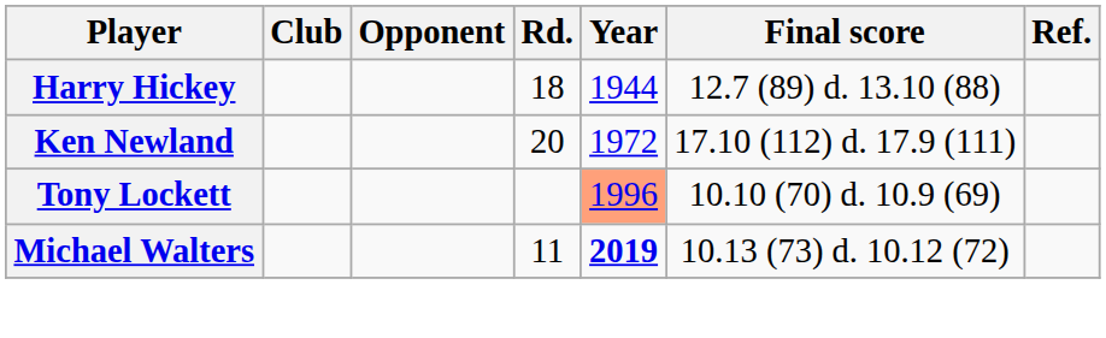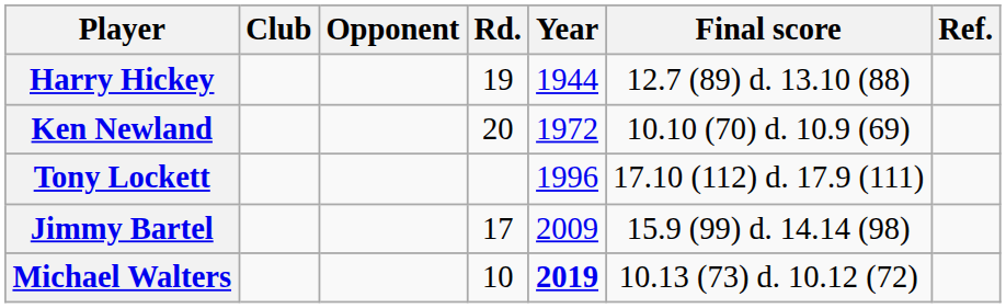Harry Hickey | Rd.: 18 -> 19
Ken Newland | Final score: 17.10 (112) d. 17.9 (111) -> 10.10 (70) d. 10.9 (69)
Tony Lockett | Year: lightsalmon background -> no background
Tony Lockett | Final score: 10.10 (70) d. 10.9 (69) -> 17.10 (112) d. 17.9 (111)
+ row: Jimmy Bartel | 17 | 2009 | 15.9 (99) d. 14.14 (98)
Michael Walters | Rd.: 11 -> 10
